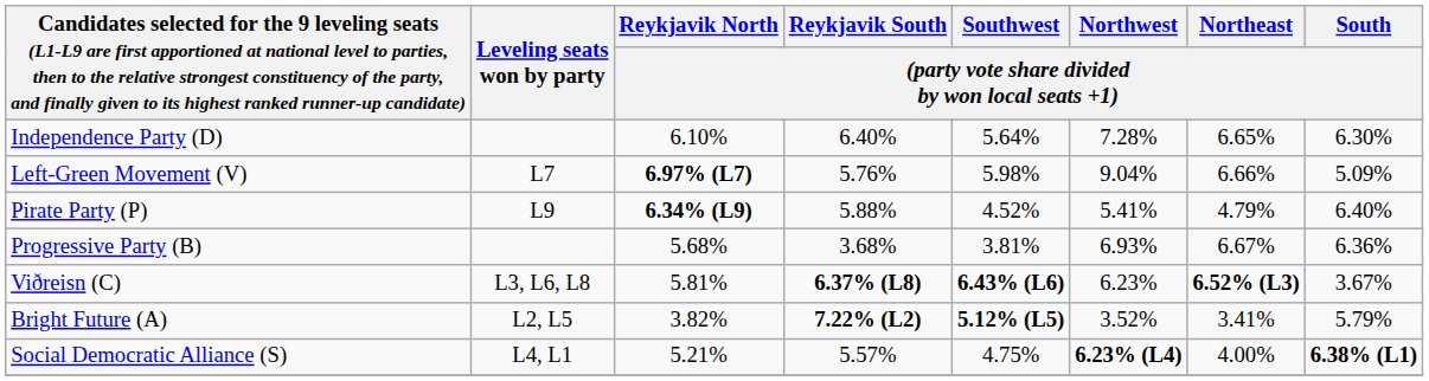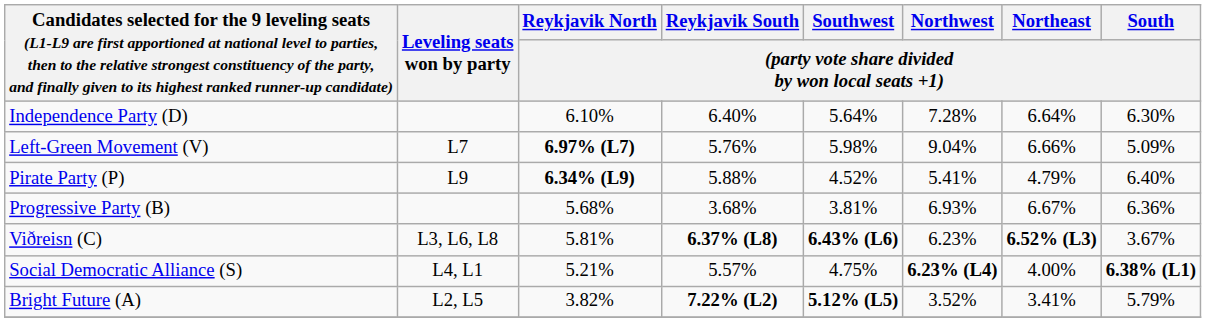Independence Party (D) | Northeast / (party vote share divided by won local seats +1): 6.65% -> 6.64%
rows swapped: Bright Future (A) <-> Social Democratic Alliance (S)
